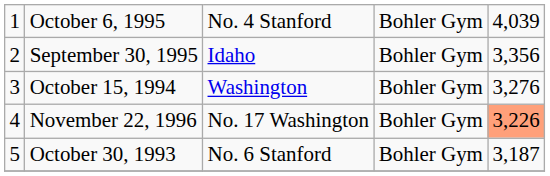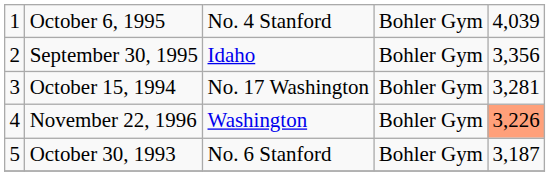October 15, 1994 | column 3: Washington -> No. 17 Washington
October 15, 1994 | column 5: 3,276 -> 3,281
November 22, 1996 | column 3: No. 17 Washington -> Washington
